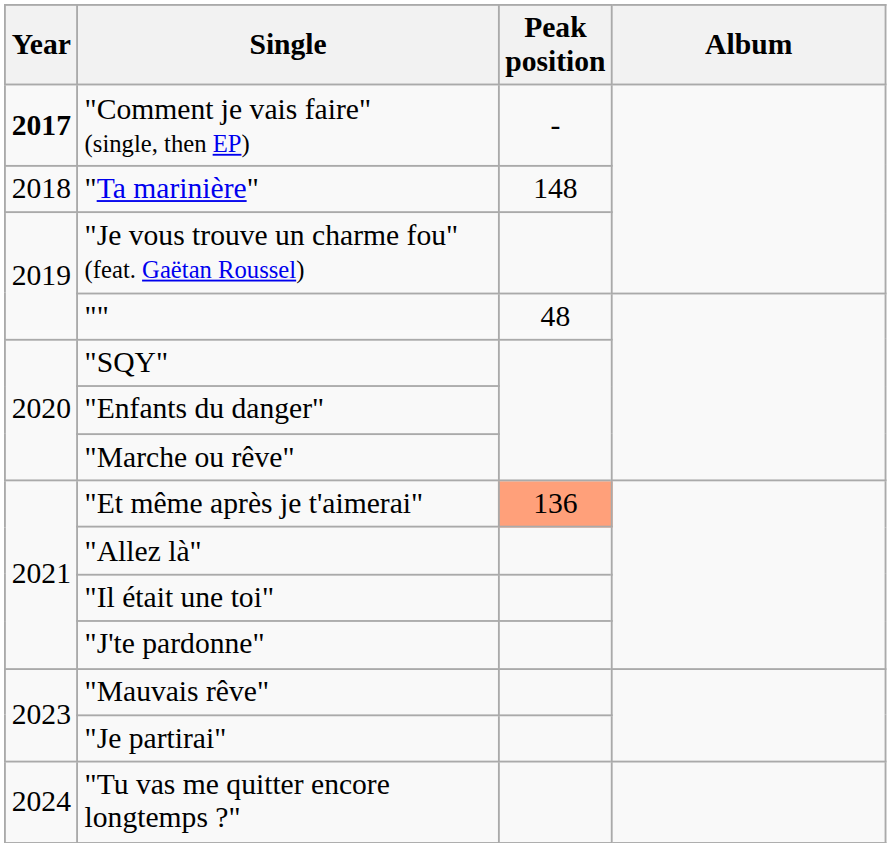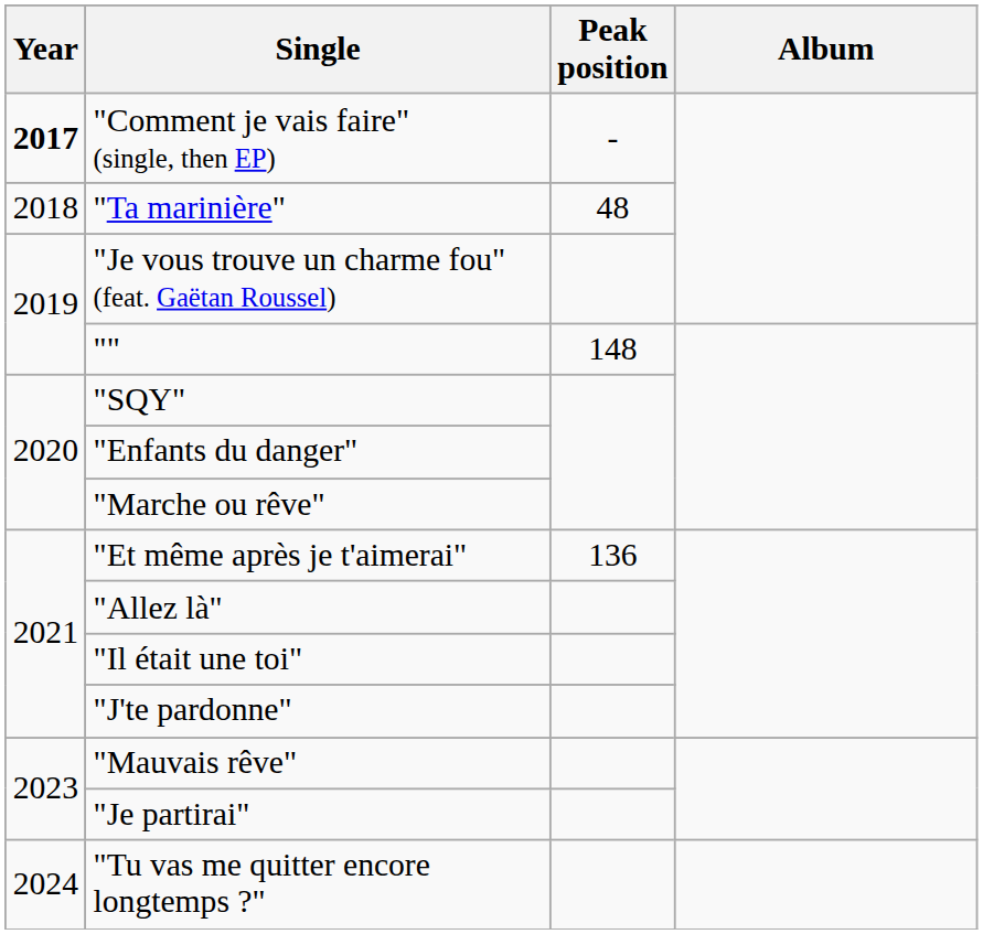"Ta marinière" | Peak position: 148 -> 48
"" | Peak position: 48 -> 148
"Et même après je t'aimerai" | Peak position: lightsalmon background -> no background
